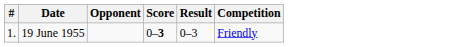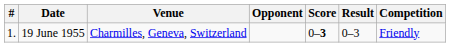+ column: Venue | Charmilles, Geneva, Switzerland
